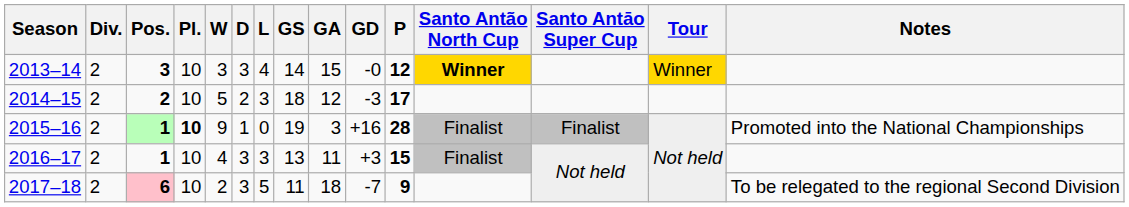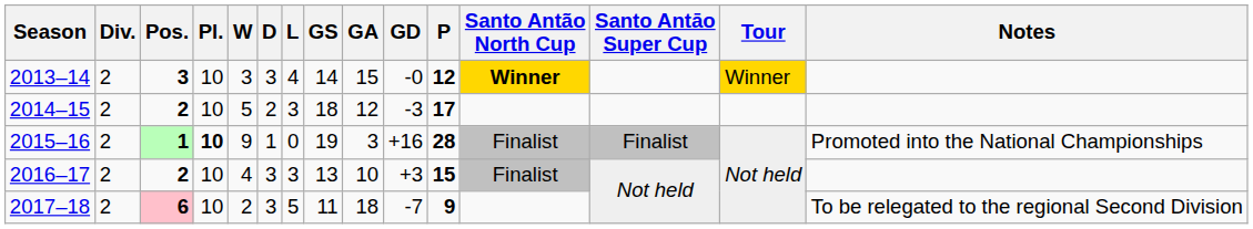2016–17 | Pos.: 1 -> 2
2016–17 | GA: 11 -> 10
